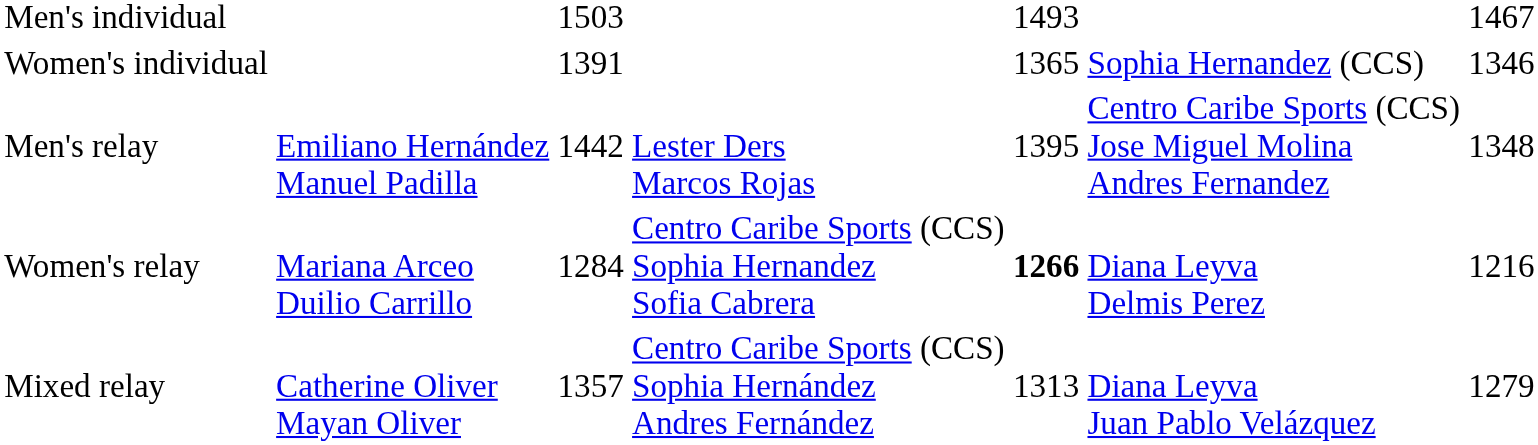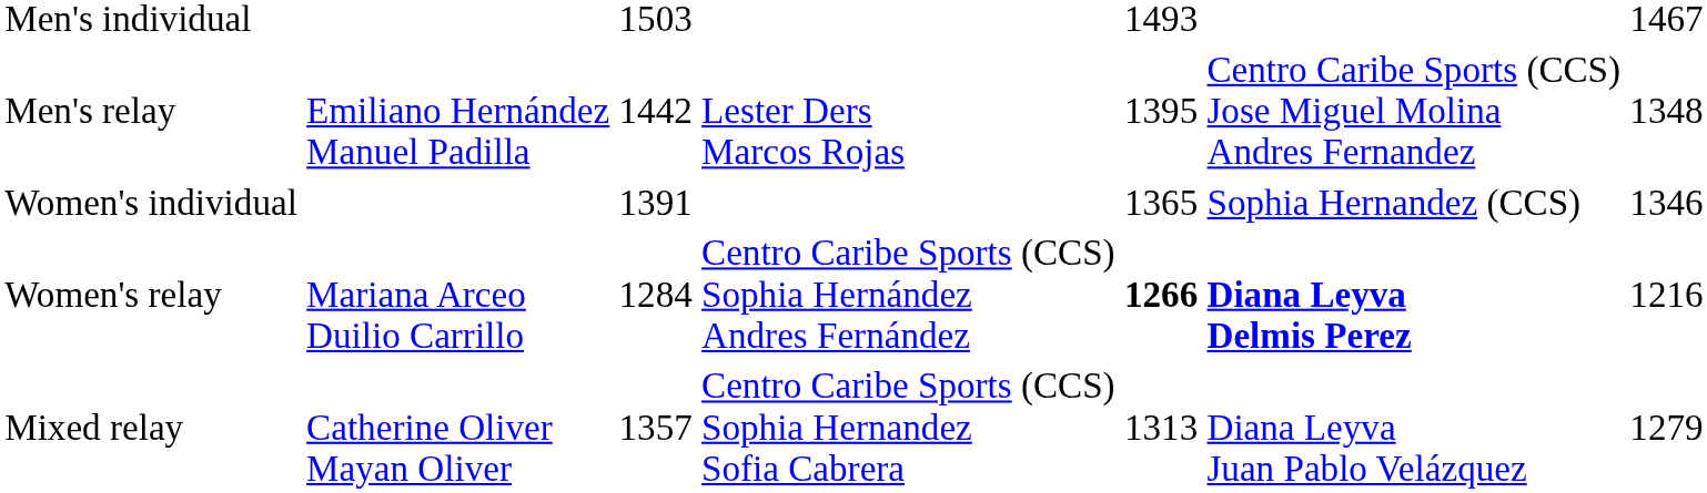rows swapped: Women's individual <-> Men's relay
Women's relay | column 4: Centro Caribe Sports (CCS) Sophia Hernandez Sofia Cabrera -> Centro Caribe Sports (CCS) Sophia Hernández Andres Fernández
Women's relay | column 6: normal -> bold
Mixed relay | column 4: Centro Caribe Sports (CCS) Sophia Hernández Andres Fernández -> Centro Caribe Sports (CCS) Sophia Hernandez Sofia Cabrera
